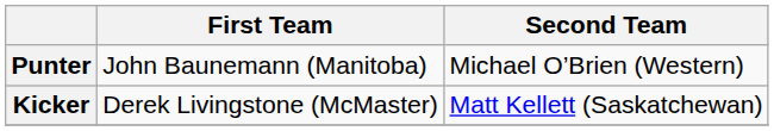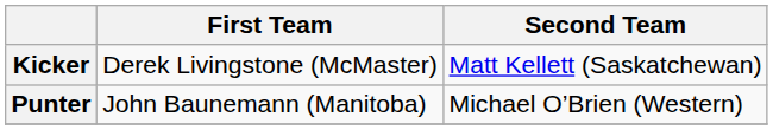rows swapped: Kicker <-> Punter
